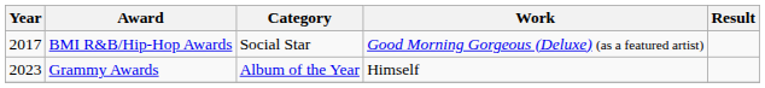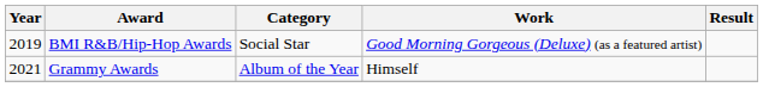BMI R&B/Hip-Hop Awards | Year: 2017 -> 2019
Grammy Awards | Year: 2023 -> 2021
